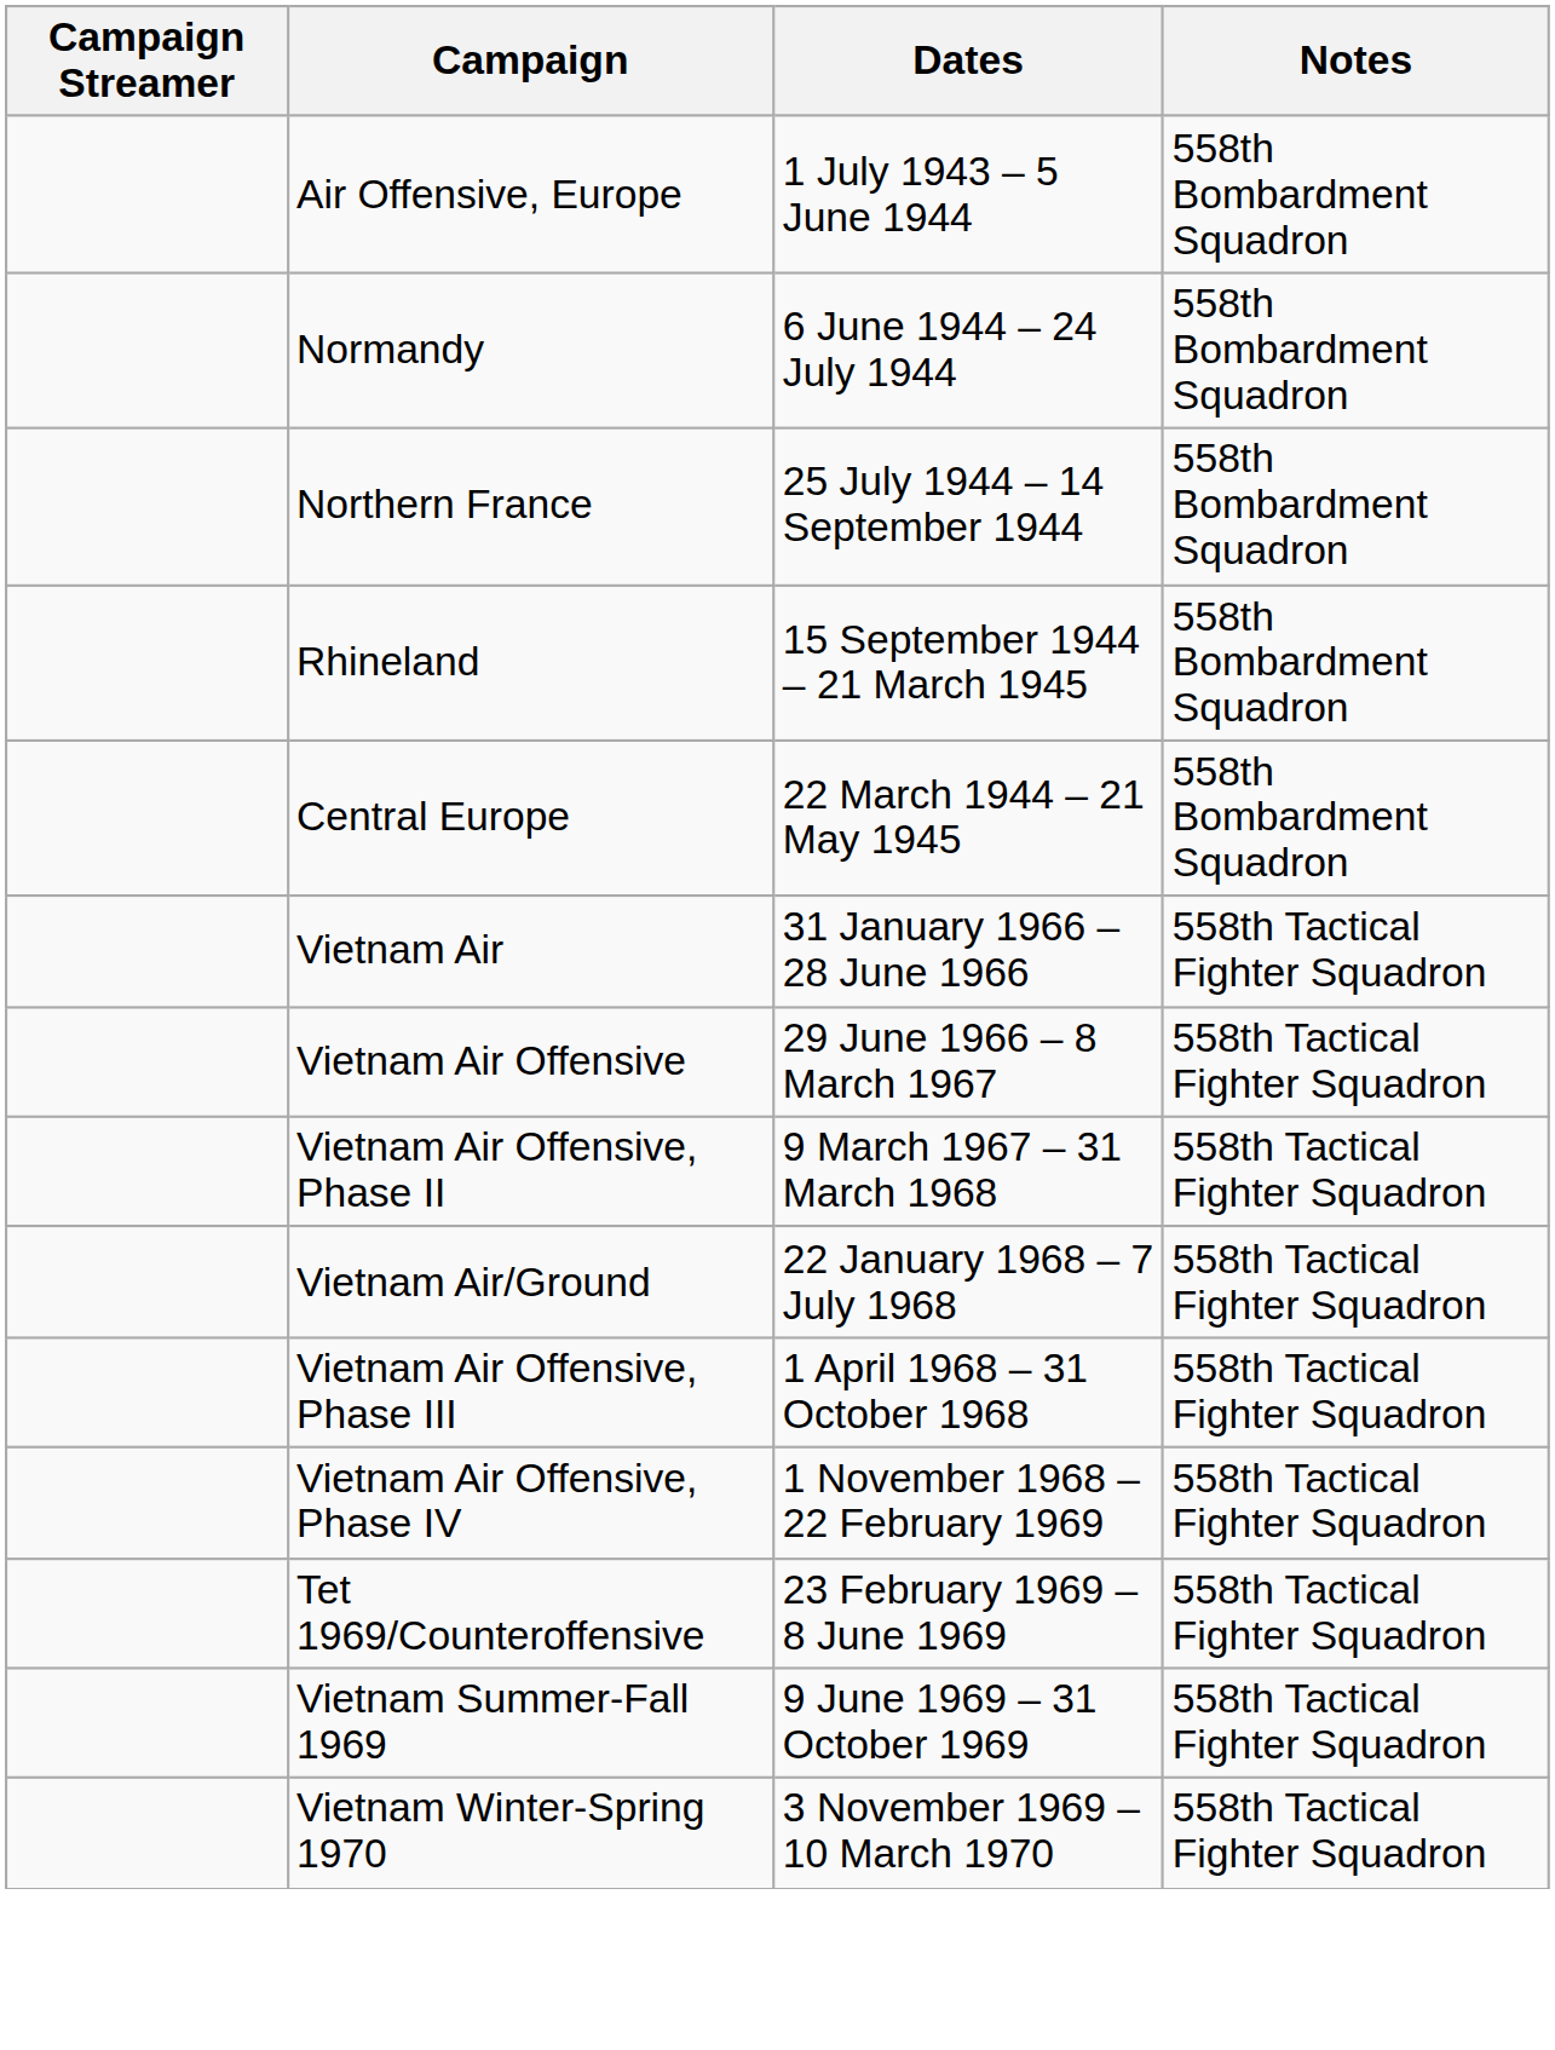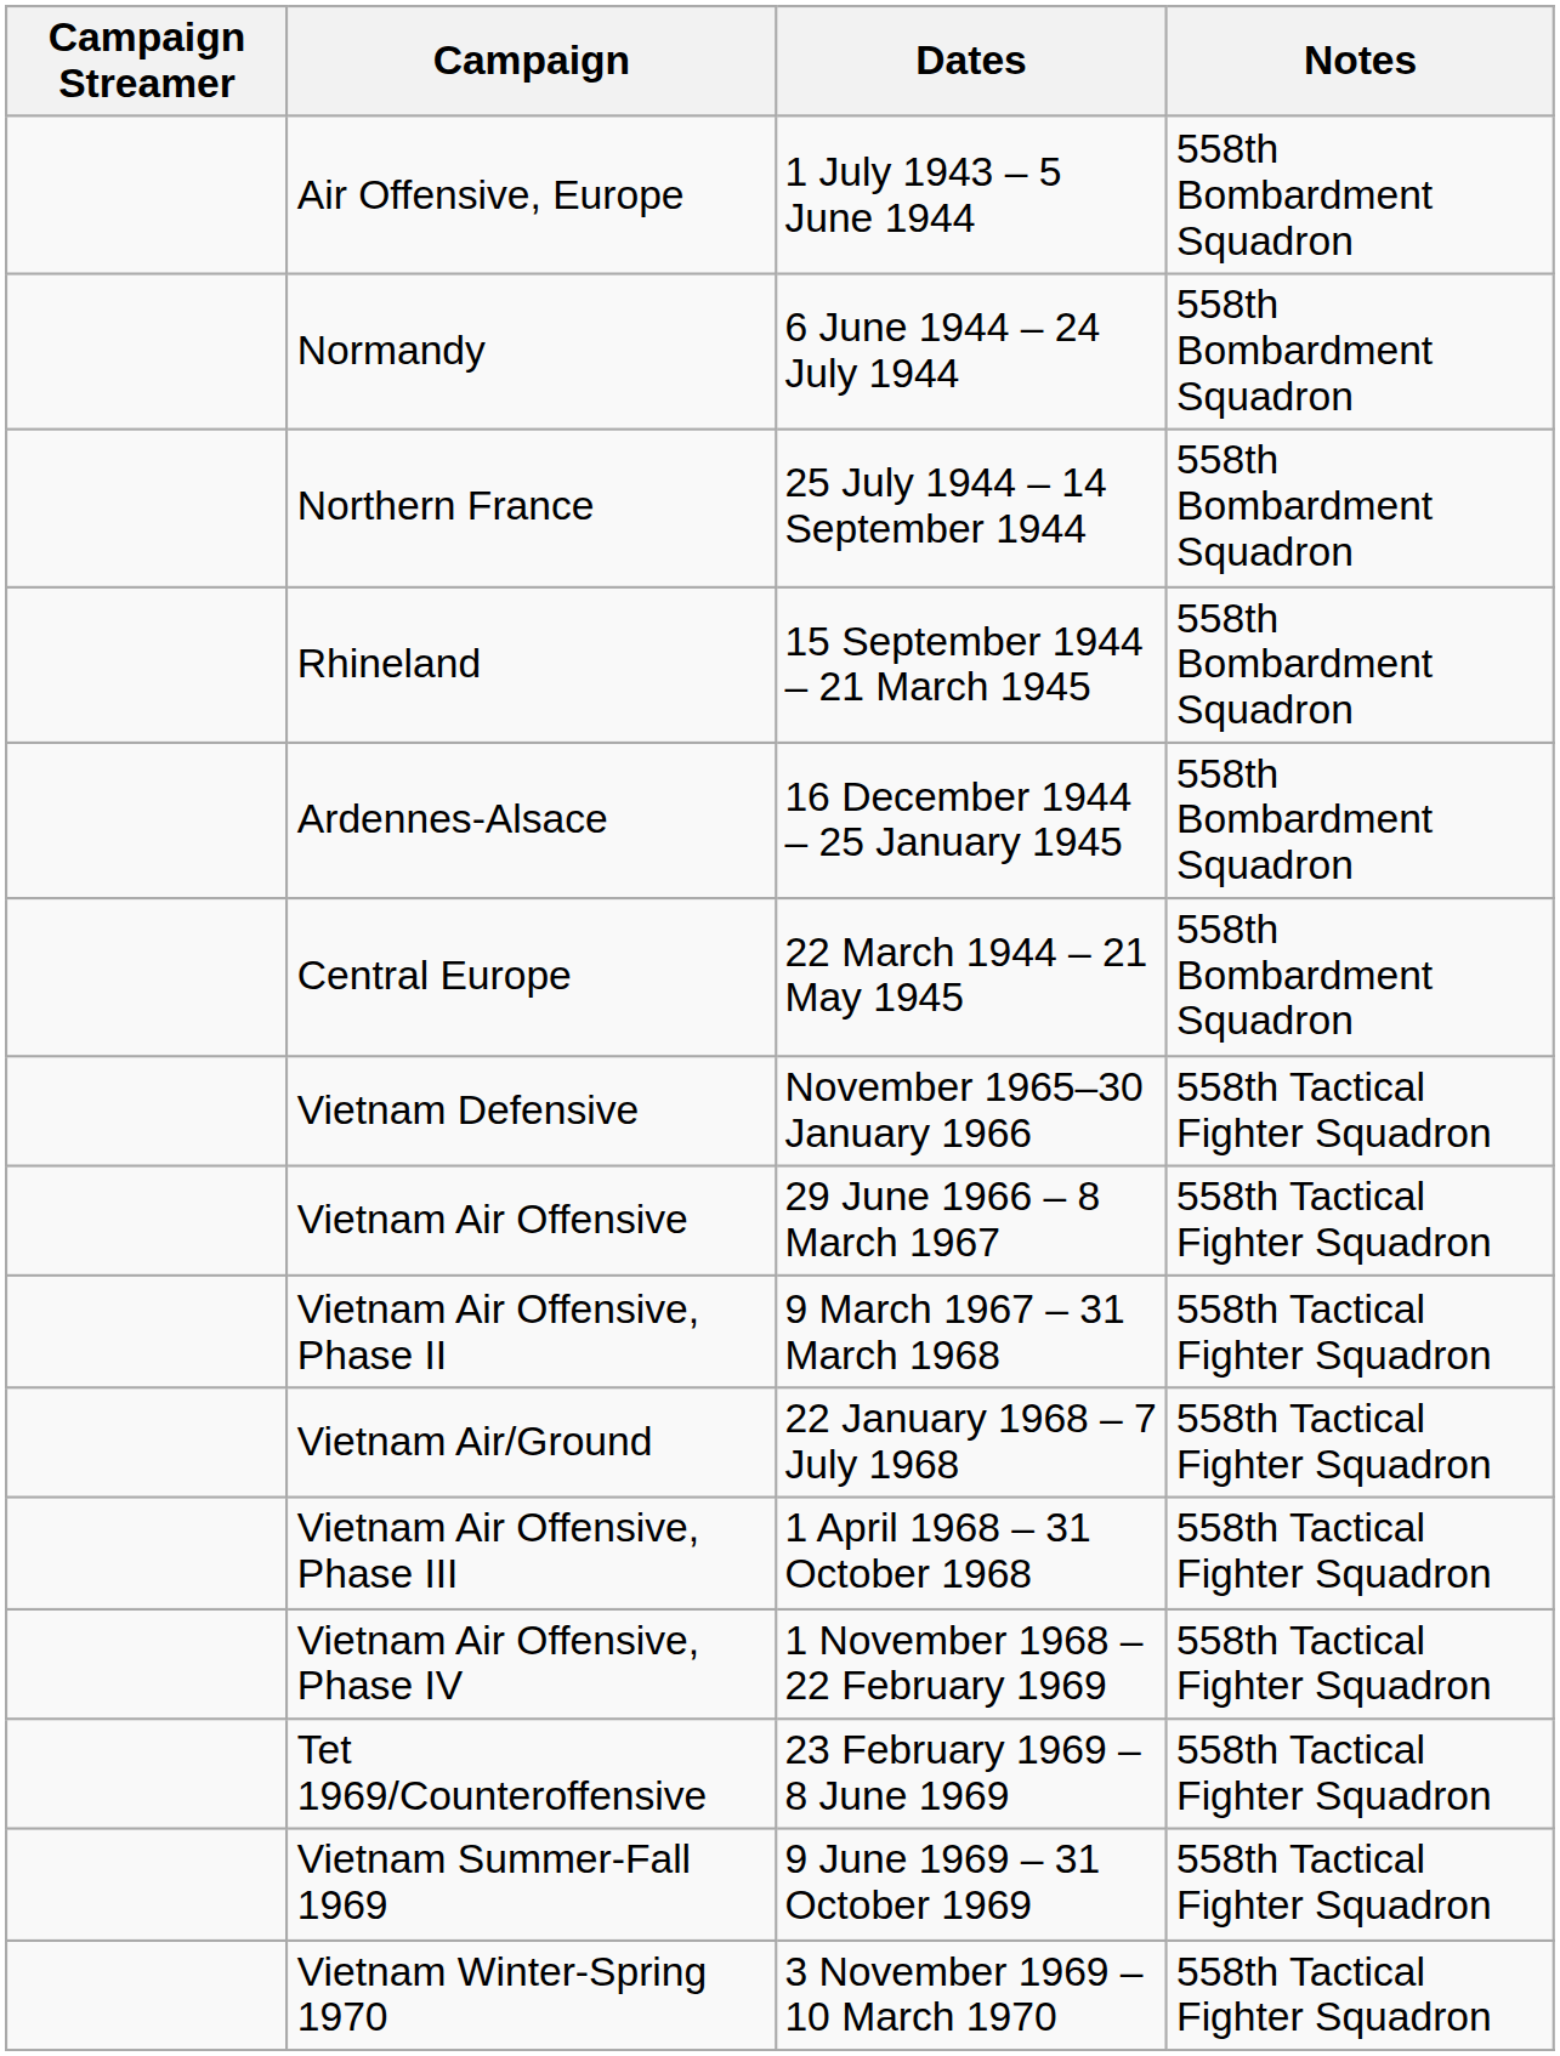+ row: Ardennes-Alsace | 16 December 1944 – 25 January 1945 | 558th Bombardment Squadron
+ row: Vietnam Defensive | November 1965–30 January 1966 | 558th Tactical Fighter Squadron
- row: Vietnam Air | 31 January 1966 – 28 June 1966 | 558th Tactical Fighter Squadron
